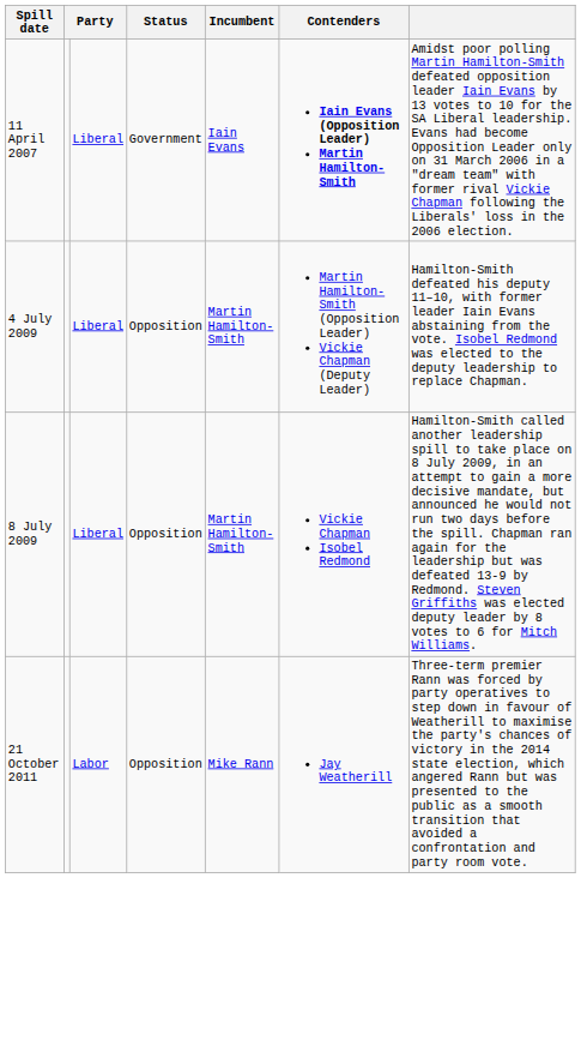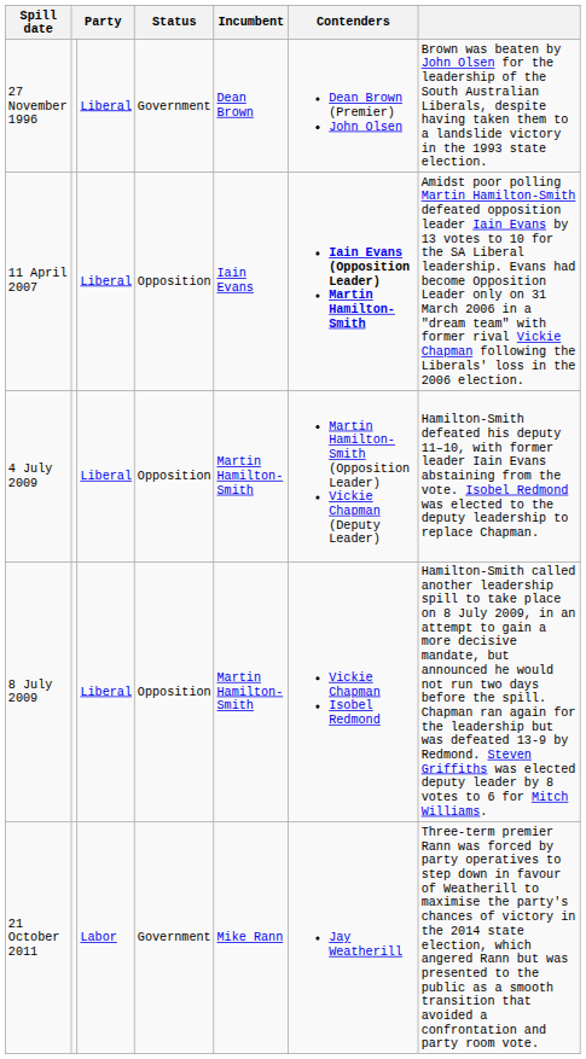+ row: 27 November 1996 | Liberal | Government | Dean Brown | Dean Brown (Premier) John Olsen | Brown was beaten by John Olsen for the leadership of the South Australian Liberals, despite having taken them to a landslide victory in the 1993 state election.
11 April 2007 | Status: Government -> Opposition
21 October 2011 | Status: Opposition -> Government
